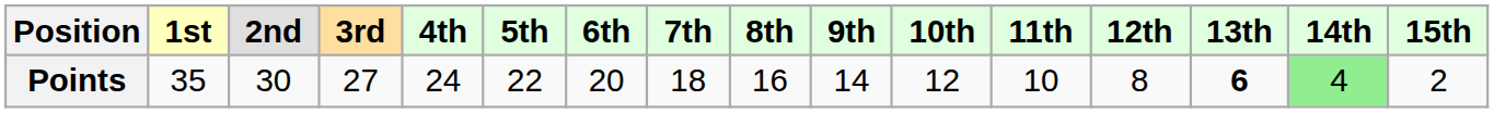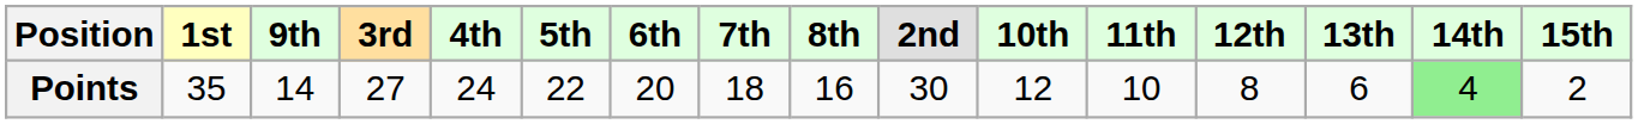columns swapped: 2nd <-> 9th
Points | 13th: bold -> normal
